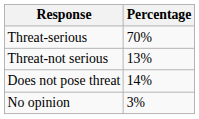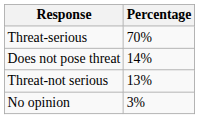rows swapped: Threat-not serious <-> Does not pose threat
